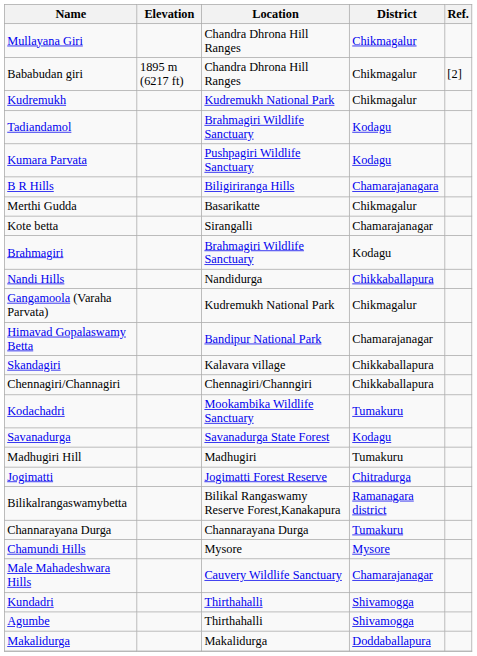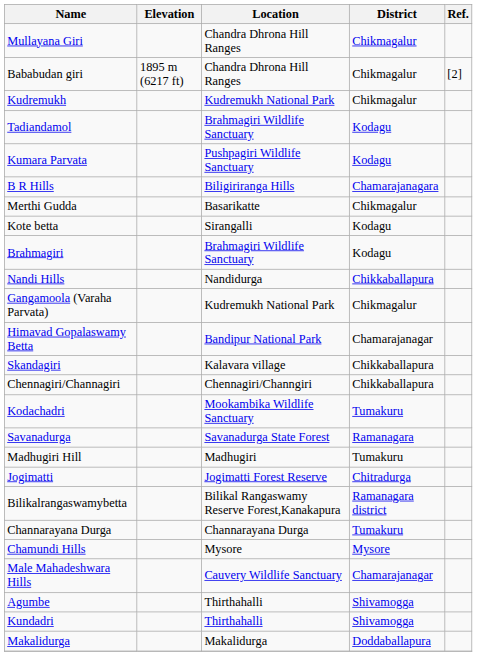Kote betta | District: Chamarajanagar -> Kodagu
Savanadurga | District: Kodagu -> Ramanagara
rows swapped: Kundadri <-> Agumbe
